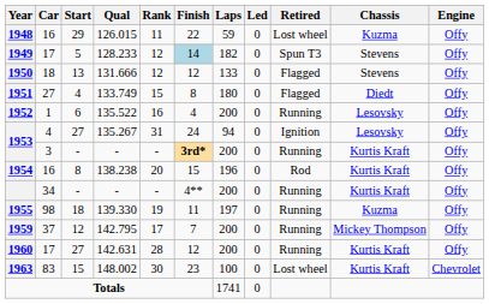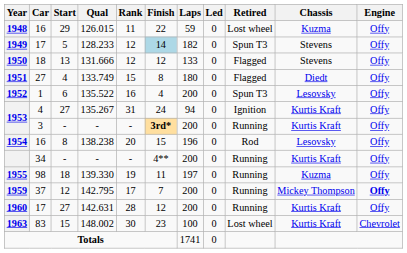1952 | Retired: Running -> Spun T3
1953 / 135.267 | Chassis: Lesovsky -> Kurtis Kraft
1954 | Chassis: Kurtis Kraft -> Lesovsky
1959 | Engine: normal -> bold
